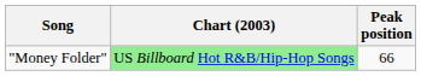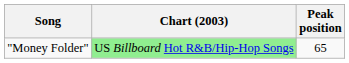"Money Folder" | Peak position: 66 -> 65
